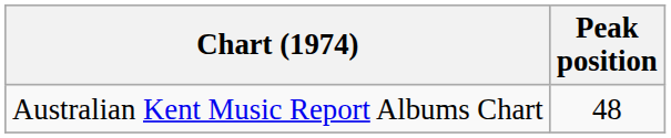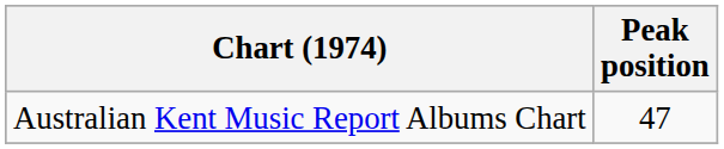Australian Kent Music Report Albums Chart | Peak position: 48 -> 47
